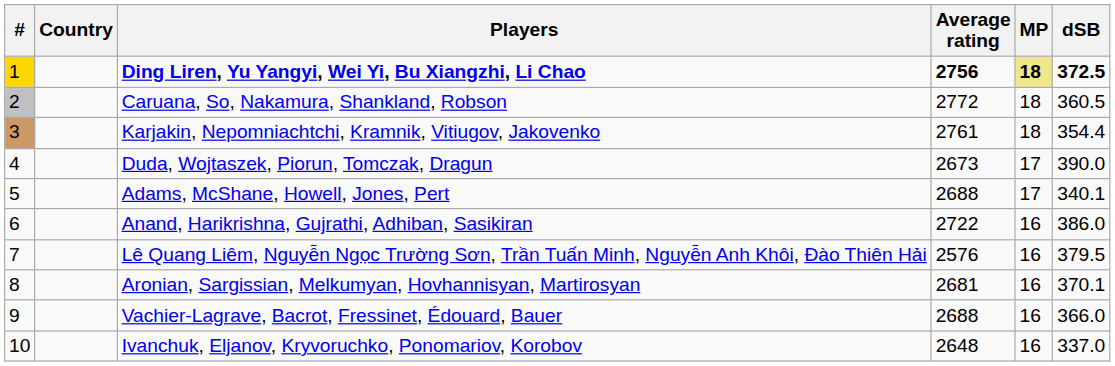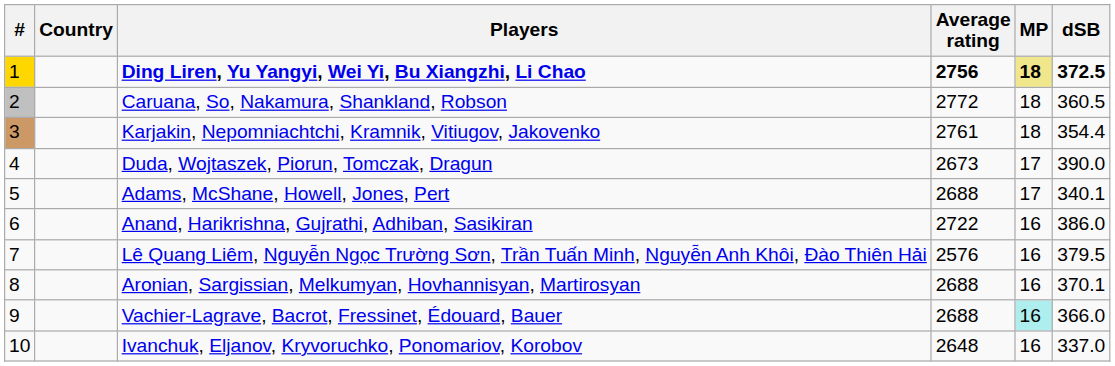Aronian, Sargissian, Melkumyan, Hovhannisyan, Martirosyan | Average rating: 2681 -> 2688
Vachier-Lagrave, Bacrot, Fressinet, Édouard, Bauer | MP: no background -> paleturquoise background
